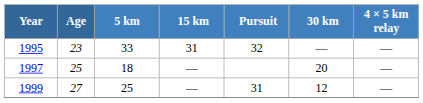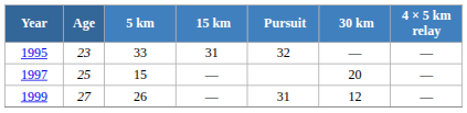1997 | 5 km: 18 -> 15
1999 | 5 km: 25 -> 26
